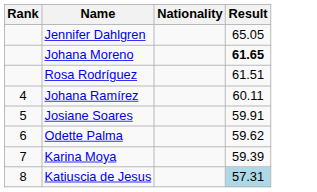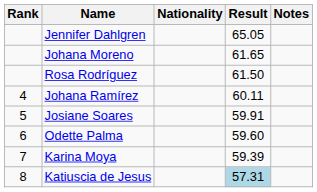+ column: Notes
Johana Moreno | Result: bold -> normal
Rosa Rodríguez | Result: 61.51 -> 61.50
Odette Palma | Result: 59.62 -> 59.60
